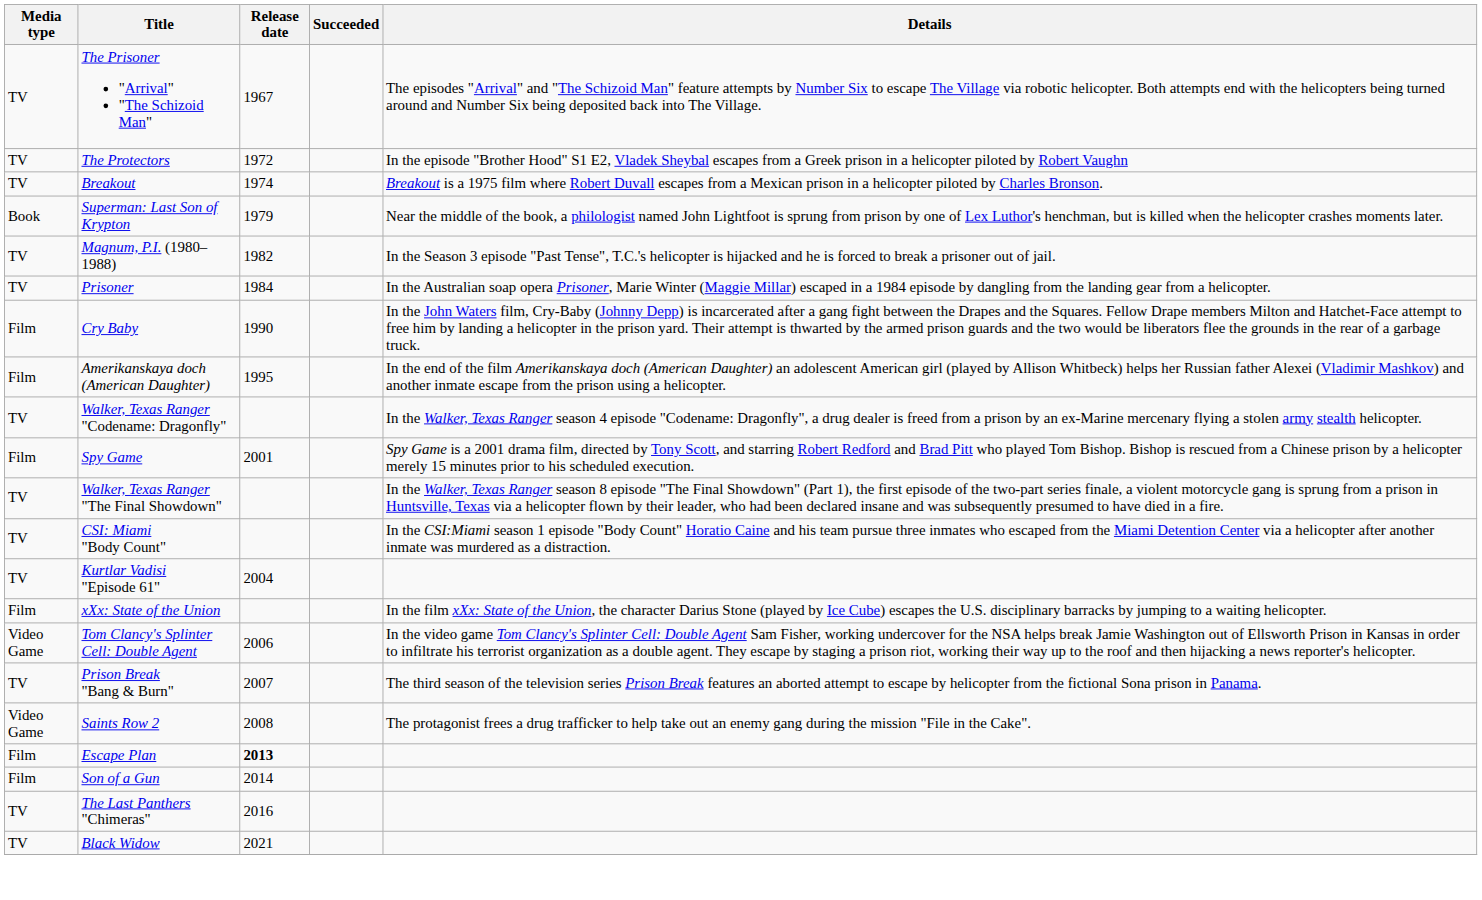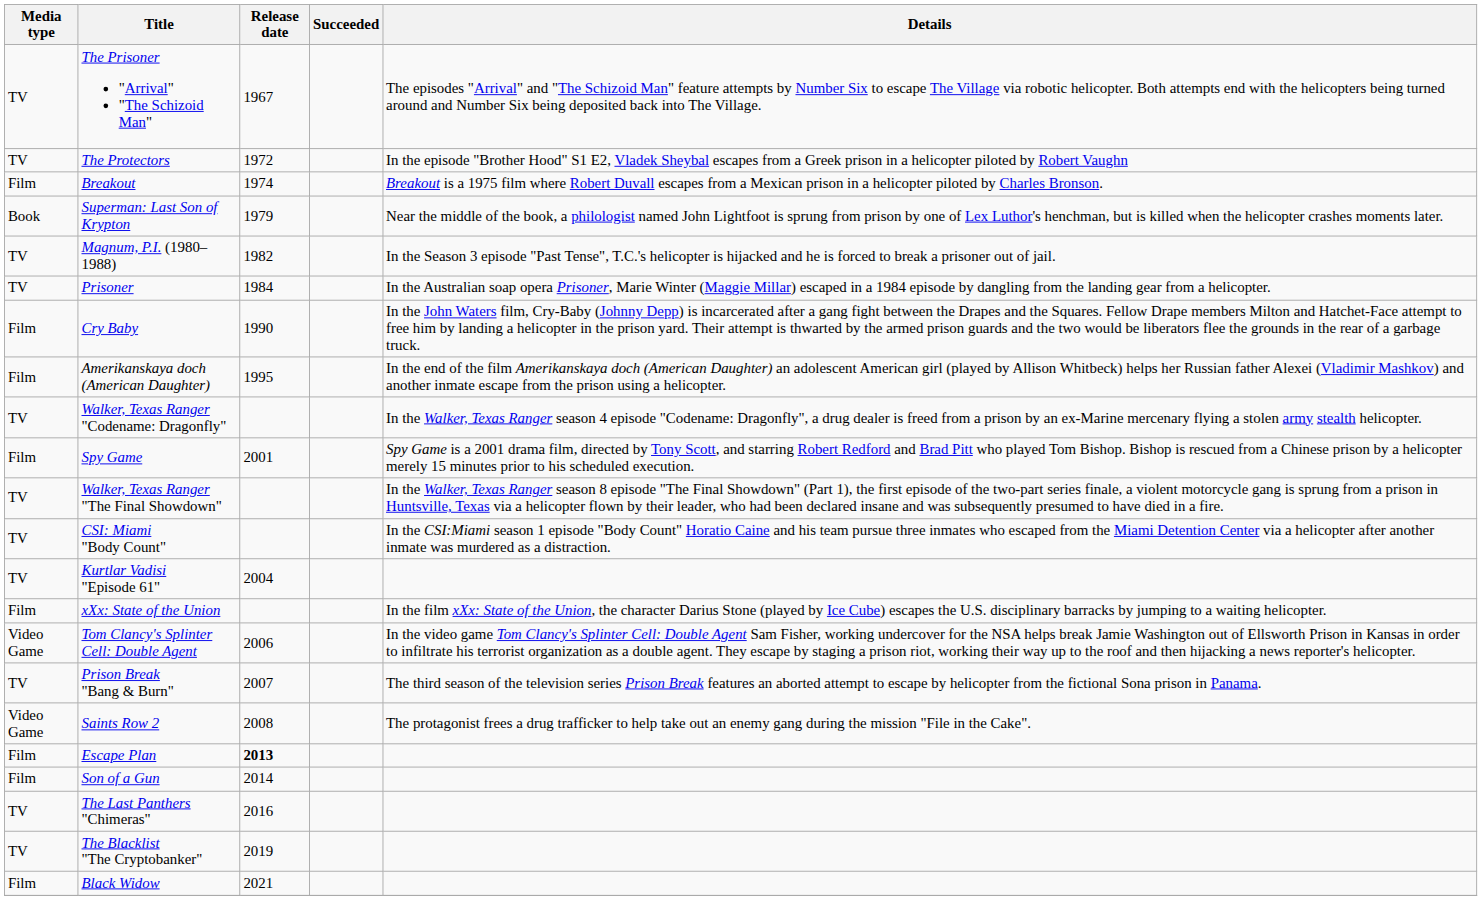Breakout | Media type: TV -> Film
+ row: TV | The Blacklist "The Cryptobanker" | 2019
Black Widow | Media type: TV -> Film
